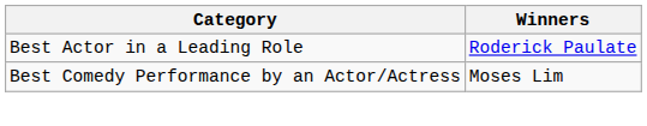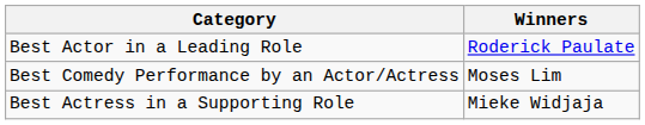+ row: Best Actress in a Supporting Role | Mieke Widjaja
